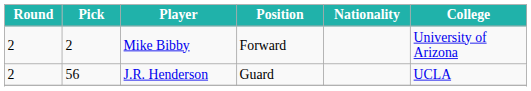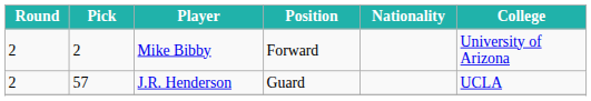J.R. Henderson | Pick: 56 -> 57
